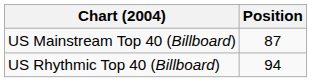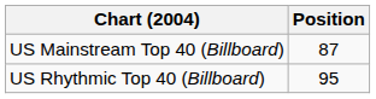US Rhythmic Top 40 (Billboard) | Position: 94 -> 95
